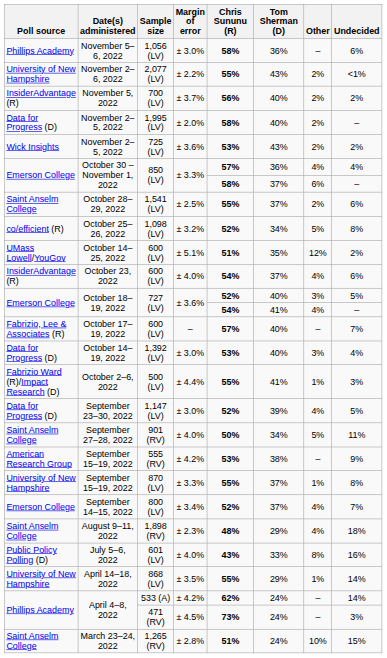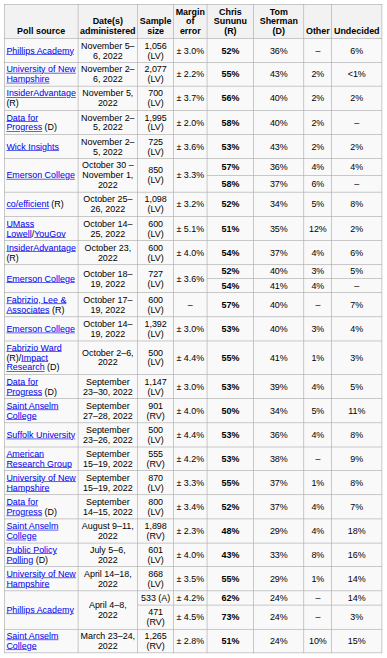November 5–6, 2022 | Chris Sununu (R): 58% -> 52%
- row: Saint Anselm College | October 28–29, 2022 | 1,541 (LV) | ± 2.5% | 55% | 37% | 2% | 6%
October 14–19, 2022 | Poll source: Data for Progress (D) -> Emerson College
September 23–30, 2022 | Chris Sununu (R): 52% -> 53%
+ row: Suffolk University | September 23–26, 2022 | 500 (LV) | ± 4.4% | 53% | 36% | 4% | 8%
September 14–15, 2022 | Poll source: Emerson College -> Data for Progress (D)
